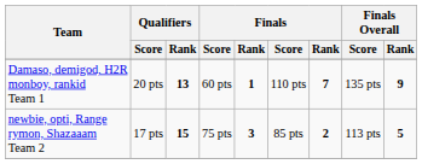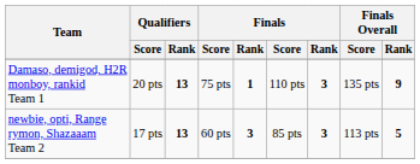Damaso, demigod, H2R monboy, rankid Team 1 | column 4: 60 pts -> 75 pts
Damaso, demigod, H2R monboy, rankid Team 1 | column 7: 7 -> 3
newbie, opti, Range rymon, Shazaaam Team 2 | Qualifiers / Rank: 15 -> 13
newbie, opti, Range rymon, Shazaaam Team 2 | column 4: 75 pts -> 60 pts
newbie, opti, Range rymon, Shazaaam Team 2 | column 7: 2 -> 3
